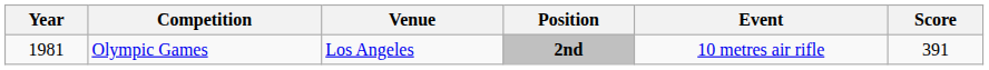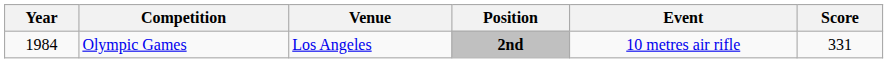Olympic Games | Year: 1981 -> 1984
Olympic Games | Score: 391 -> 331
